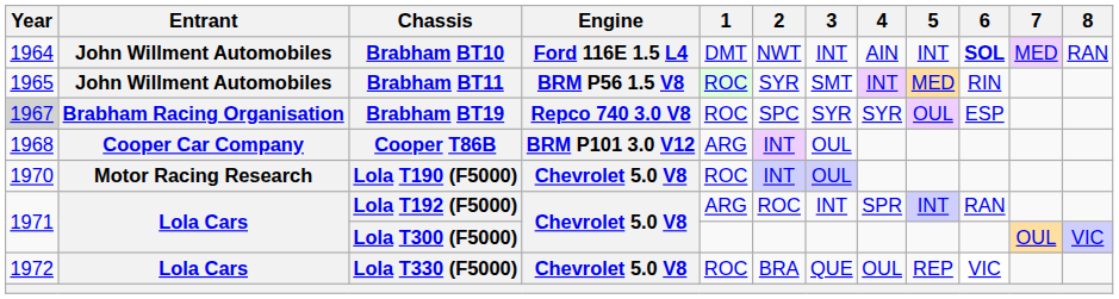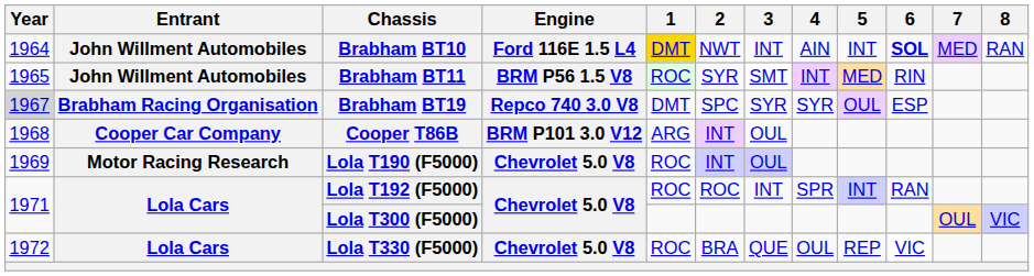Brabham BT10 | 1: no background -> gold background
Brabham BT19 | 1: ROC -> DMT
Lola T190 (F5000) | Year: 1970 -> 1969
Lola T192 (F5000) | 1: ARG -> ROC
